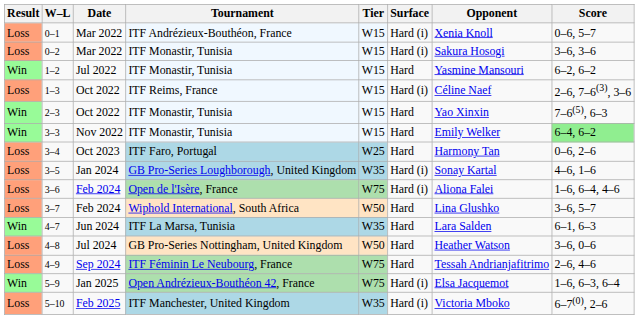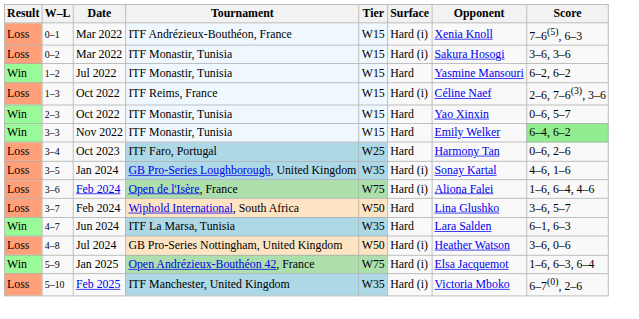0–1 | Score: 0–6, 5–7 -> 7–6(5), 6–3
2–3 | Score: 7–6(5), 6–3 -> 0–6, 5–7
4–8 | Surface: Hard -> Hard (i)
- row: Loss | 4–9 | Sep 2024 | ITF Féminin Le Neubourg, France | W75 | Hard | Tessah Andrianjafitrimo | 2–6, 4–6
